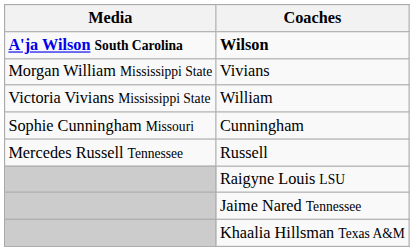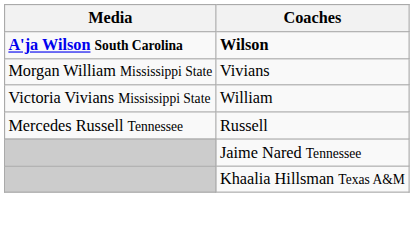- row: Sophie Cunningham Missouri | Cunningham
- row: Raigyne Louis LSU
